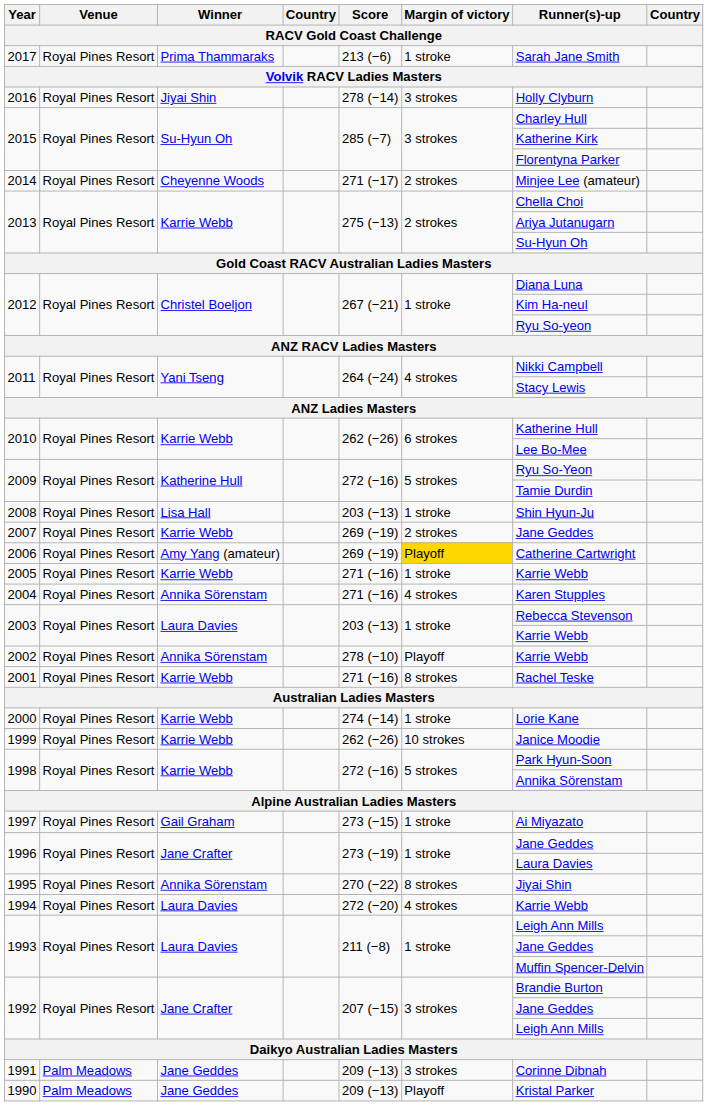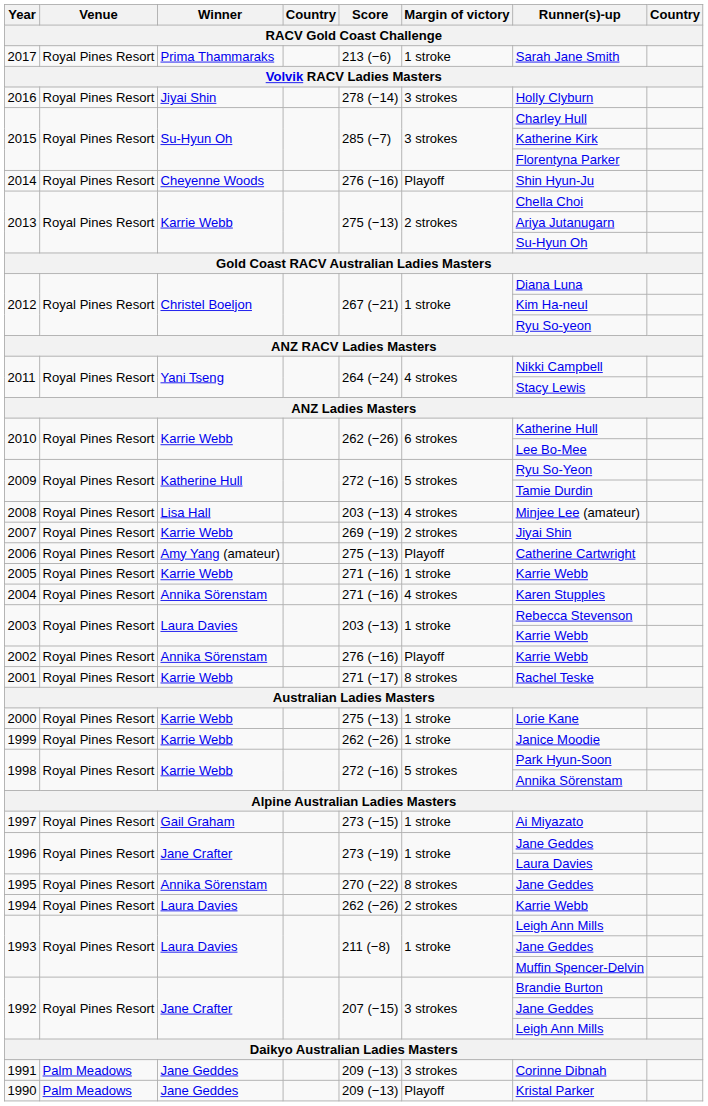2014 | Score: 271 (−17) -> 276 (−16)
2014 | Margin of victory: 2 strokes -> Playoff
2014 | Runner(s)-up: Minjee Lee (amateur) -> Shin Hyun-Ju
2008 | Margin of victory: 1 stroke -> 4 strokes
2008 | Runner(s)-up: Shin Hyun-Ju -> Minjee Lee (amateur)
2007 | Runner(s)-up: Jane Geddes -> Jiyai Shin
2006 | Score: 269 (−19) -> 275 (−13)
2006 | Margin of victory: gold background -> no background
2002 | Score: 278 (−10) -> 276 (−16)
2001 | Score: 271 (−16) -> 271 (−17)
2000 | Score: 274 (−14) -> 275 (−13)
1999 | Margin of victory: 10 strokes -> 1 stroke
1995 | Runner(s)-up: Jiyai Shin -> Jane Geddes
1994 | Score: 272 (−20) -> 262 (−26)
1994 | Margin of victory: 4 strokes -> 2 strokes
